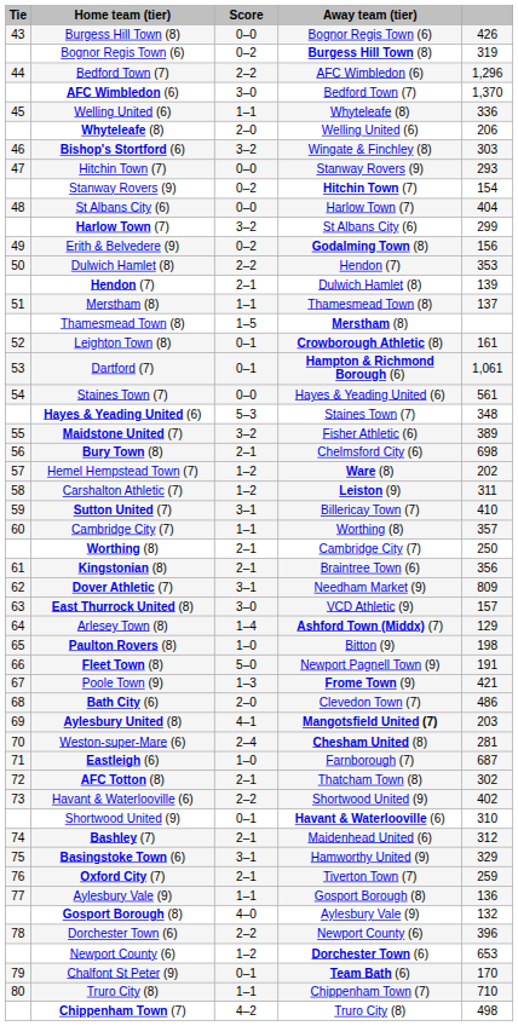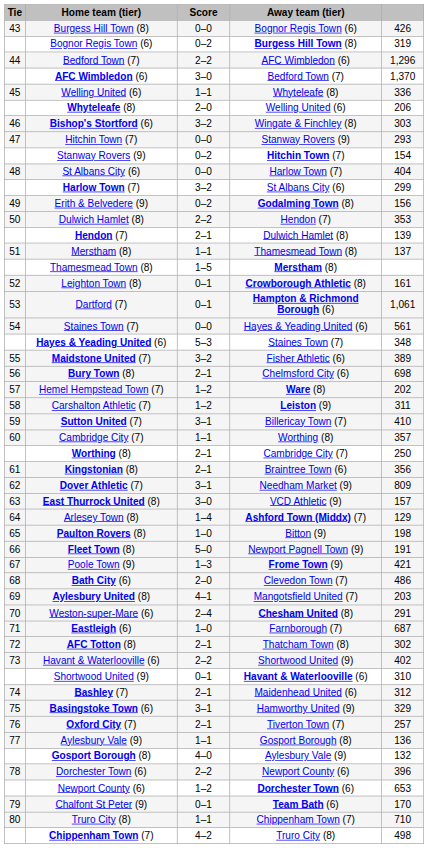Aylesbury United (8) | Away team (tier): bold -> normal
Weston-super-Mare (6) | column 5: 281 -> 291
Oxford City (7) | column 5: 259 -> 257
